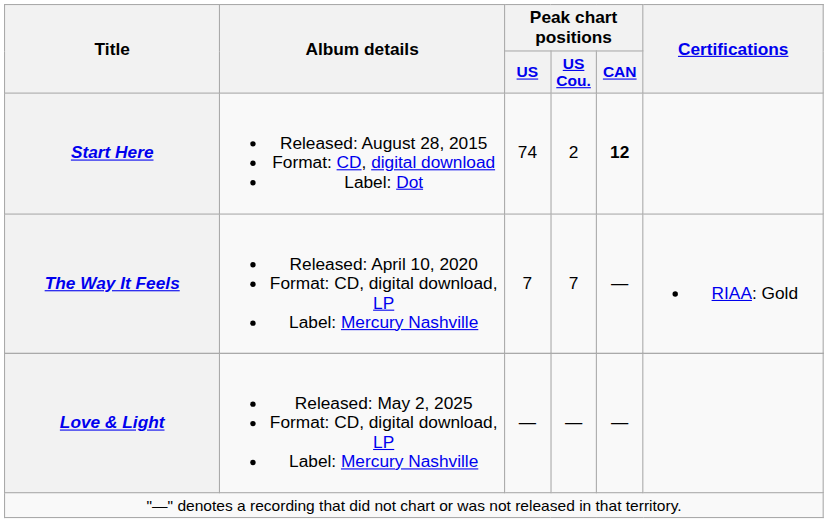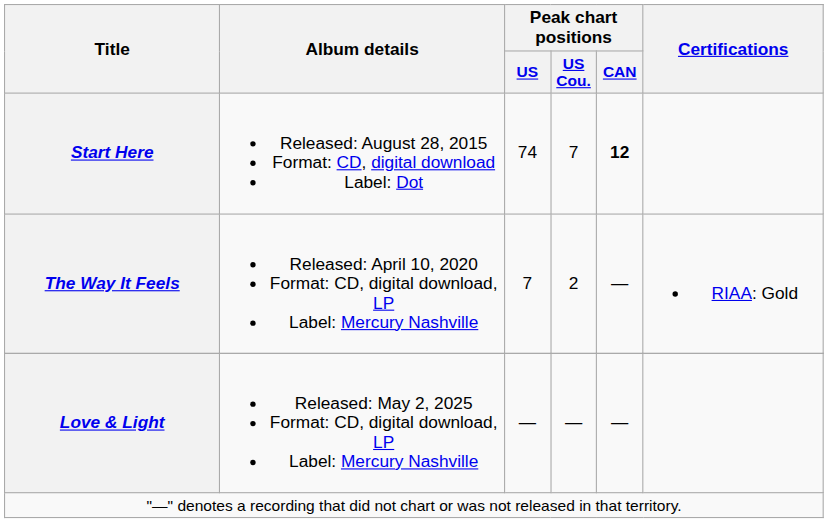Start Here | Peak chart positions / US Cou.: 2 -> 7
The Way It Feels | Peak chart positions / US Cou.: 7 -> 2
